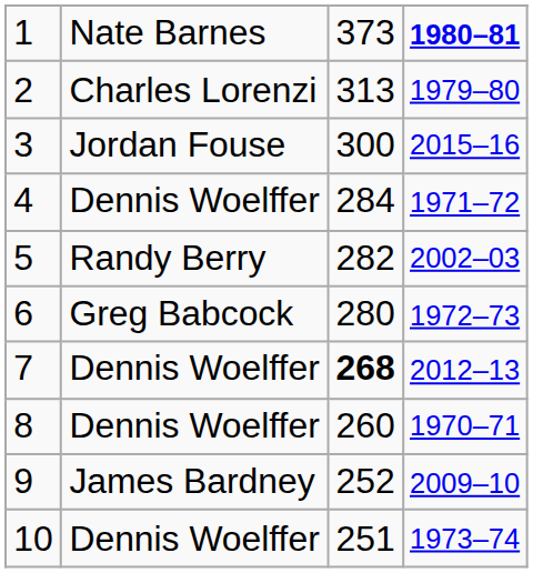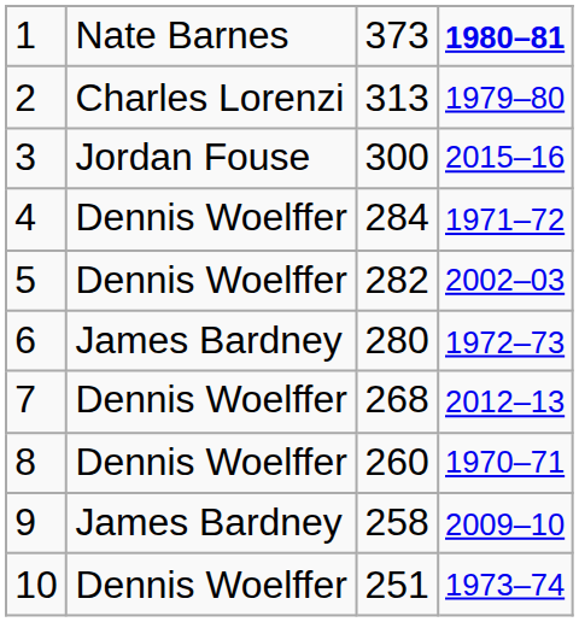5 | column 2: Randy Berry -> Dennis Woelffer
6 | column 2: Greg Babcock -> James Bardney
7 | column 3: bold -> normal
9 | column 3: 252 -> 258
